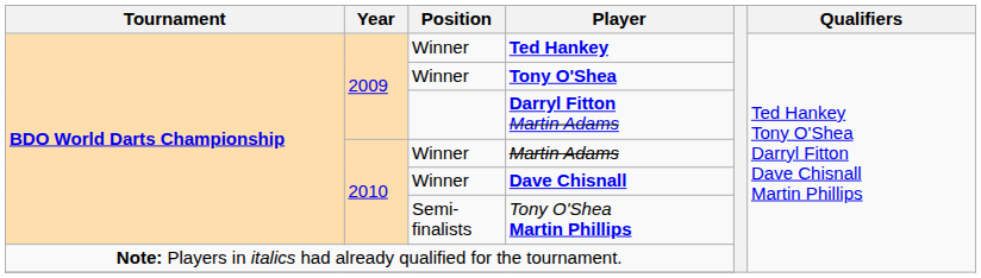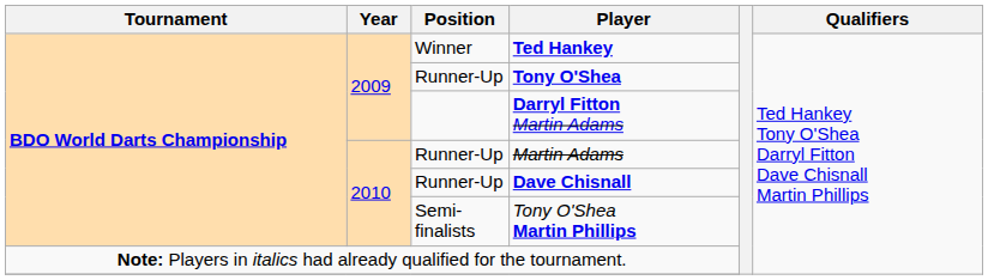Tony O'Shea | Position: Winner -> Runner-Up
Martin Adams | Position: Winner -> Runner-Up
Dave Chisnall | Position: Winner -> Runner-Up
